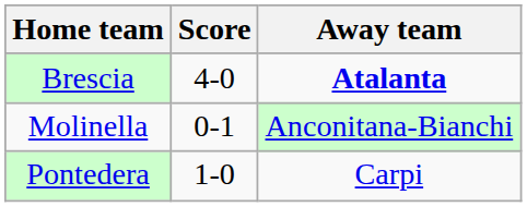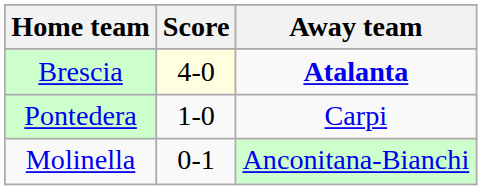Brescia | Score: no background -> lightyellow background
rows swapped: Pontedera <-> Molinella
